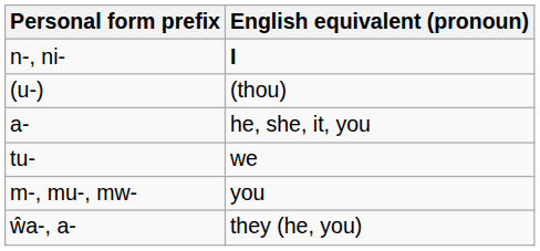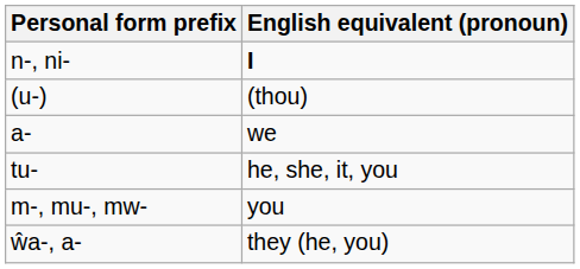a- | English equivalent (pronoun): he, she, it, you -> we
tu- | English equivalent (pronoun): we -> he, she, it, you
